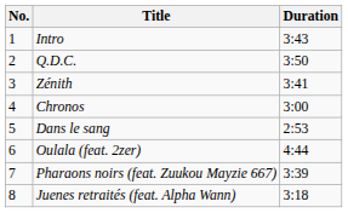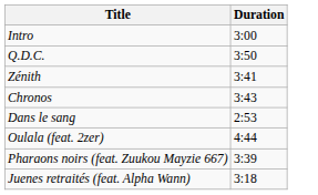- column: No. | 1 | 2 | 3 | 4 | 5 | 6 | 7 | 8
Intro | Duration: 3:43 -> 3:00
Chronos | Duration: 3:00 -> 3:43
